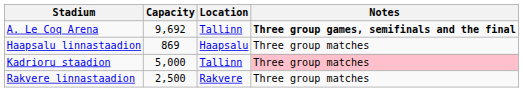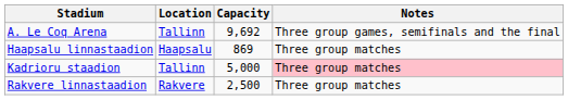columns swapped: Location <-> Capacity
A. Le Coq Arena | Notes: bold -> normal
